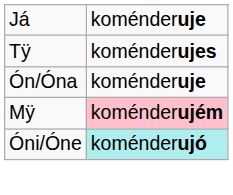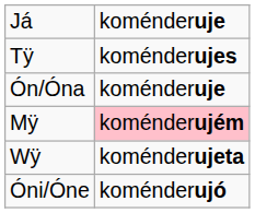+ row: Wÿ | koménderujeta
Óni/Óne | column 2: paleturquoise background -> no background
